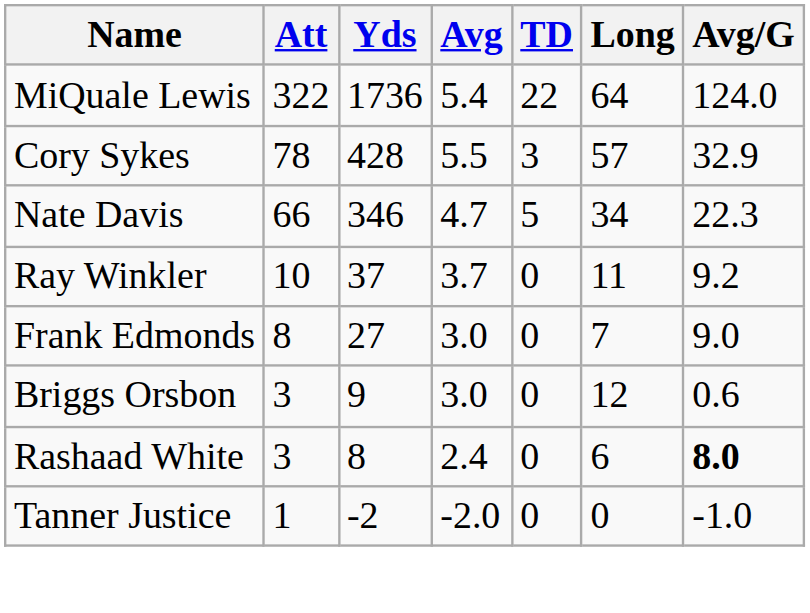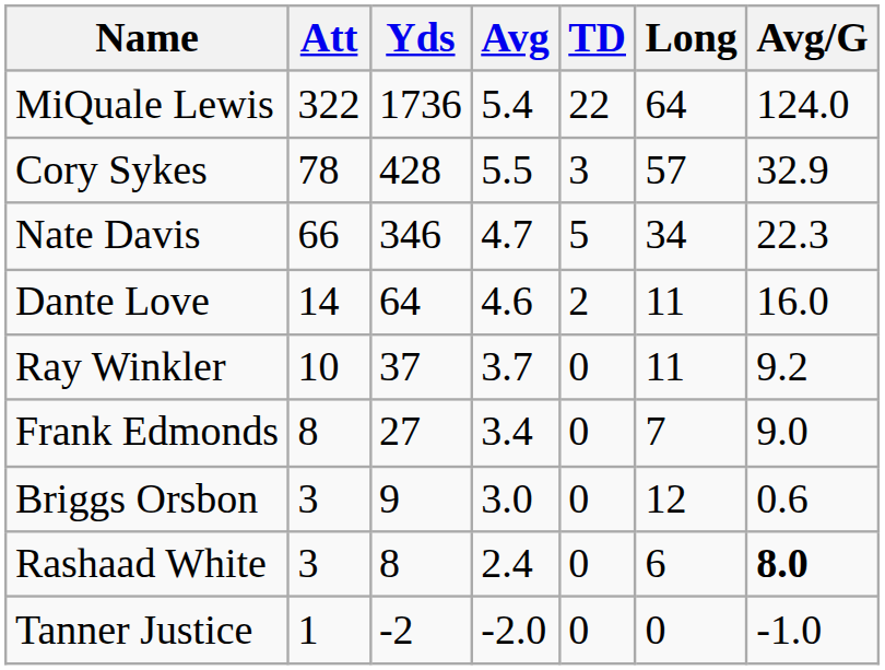+ row: Dante Love | 14 | 64 | 4.6 | 2 | 11 | 16.0
Frank Edmonds | Avg: 3.0 -> 3.4
